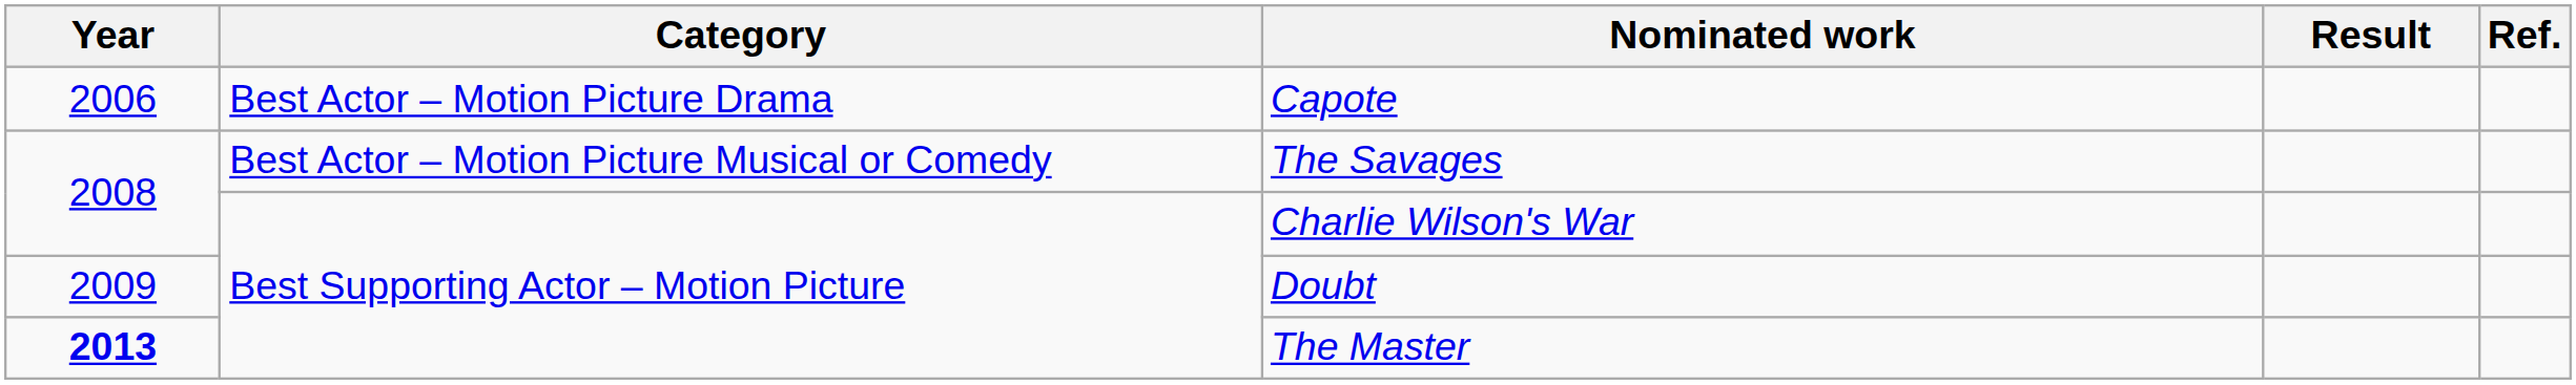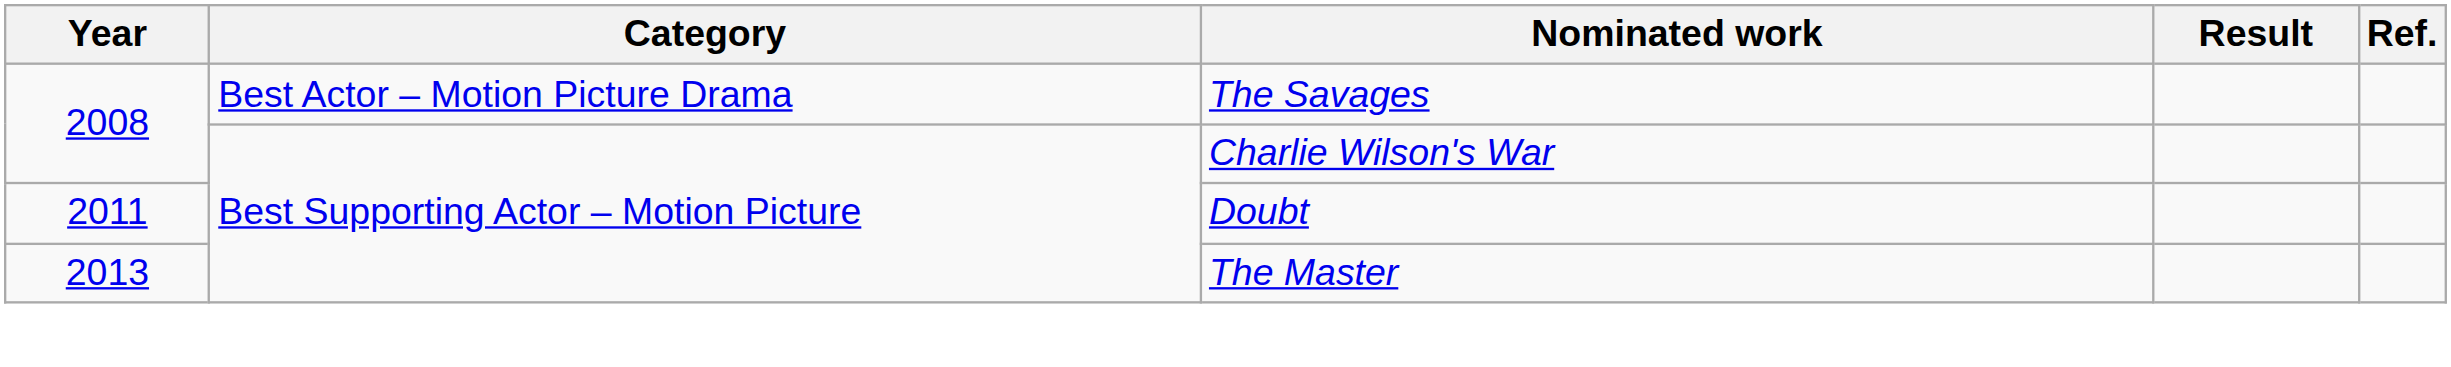- row: 2006 | Best Actor – Motion Picture Drama | Capote
The Savages | Category: Best Actor – Motion Picture Musical or Comedy -> Best Actor – Motion Picture Drama
Doubt | Year: 2009 -> 2011
The Master | Year: bold -> normal
